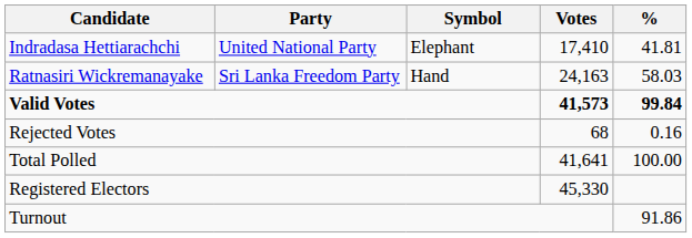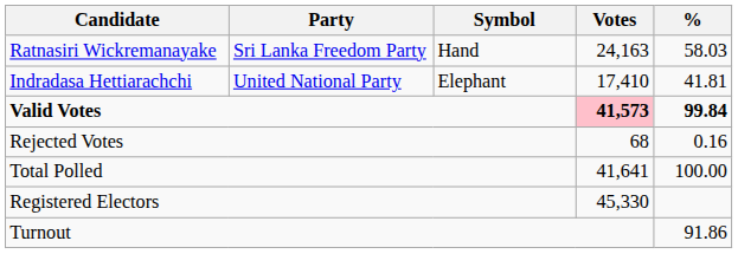rows swapped: Ratnasiri Wickremanayake <-> Indradasa Hettiarachchi
Valid Votes | Votes: no background -> pink background
